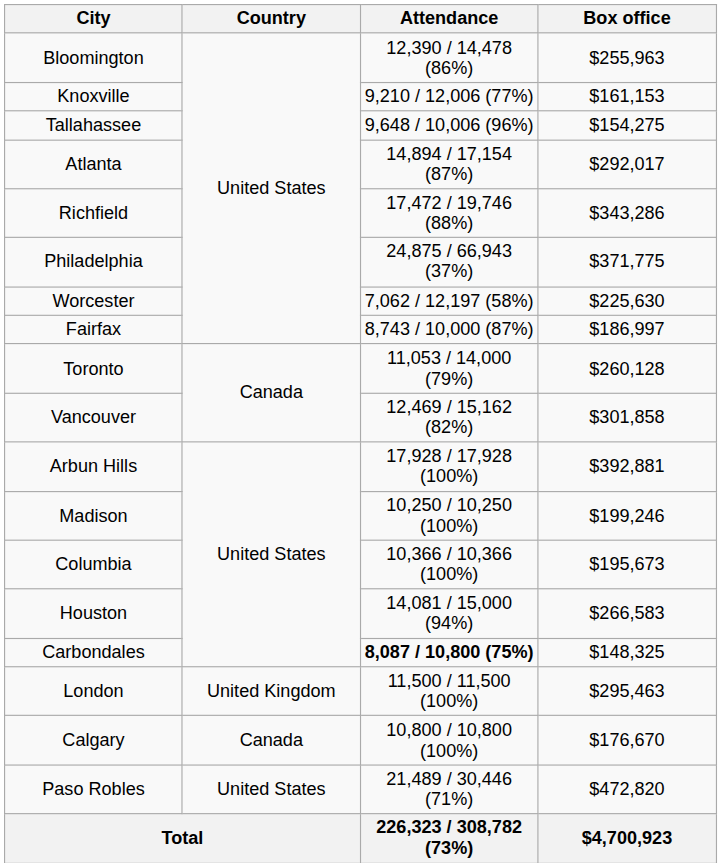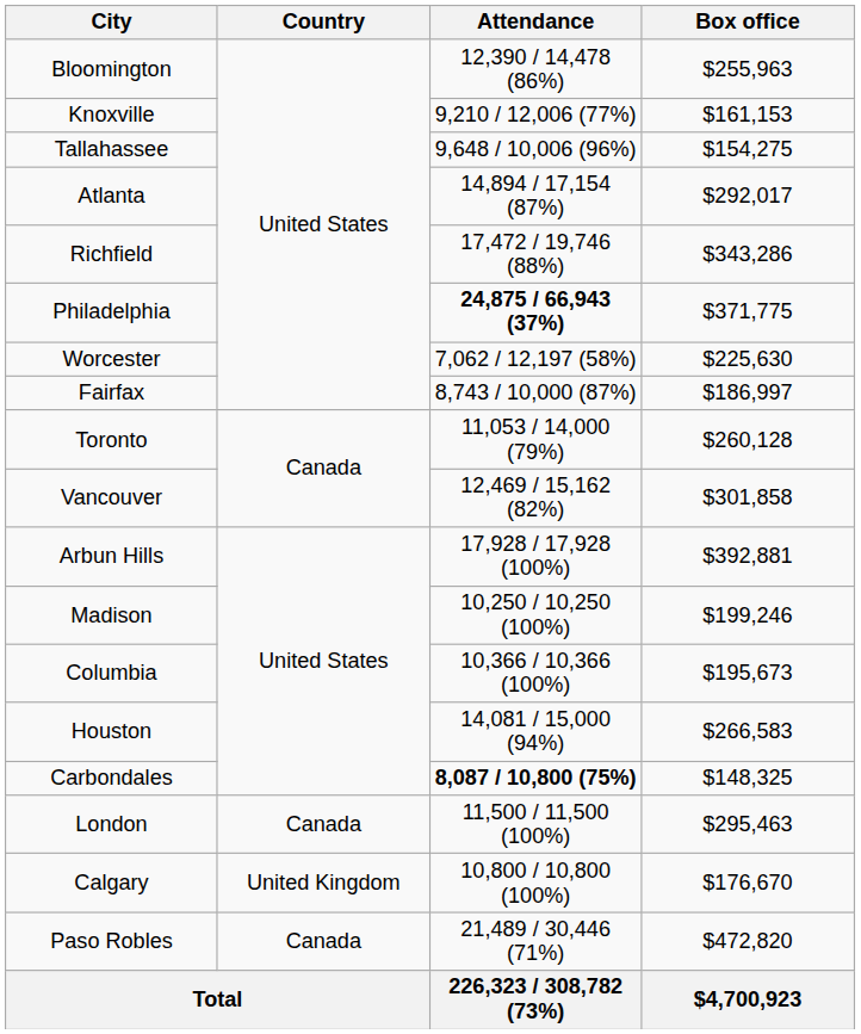Philadelphia | Attendance: normal -> bold
London | Country: United Kingdom -> Canada
Calgary | Country: Canada -> United Kingdom
Paso Robles | Country: United States -> Canada
